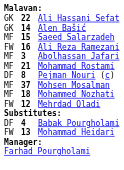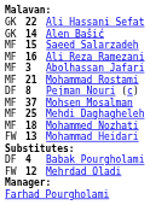Ali Reza Ramezani | column 1: FW -> MF
+ row: MF | 25 | Mehdi Daghagheleh
rows swapped: Mehrdad Oladi <-> Mohammad Heidari
